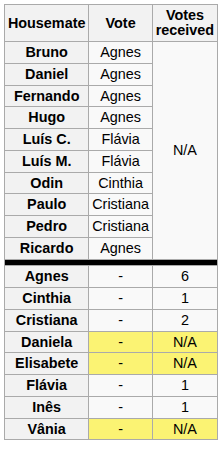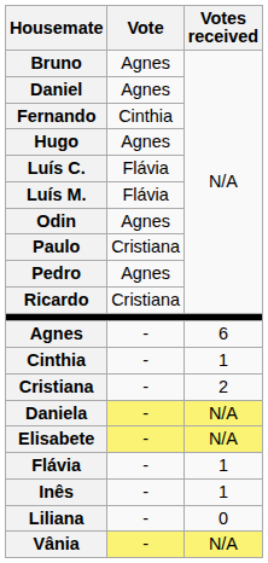Fernando | Vote: Agnes -> Cinthia
Odin | Vote: Cinthia -> Agnes
Pedro | Vote: Cristiana -> Agnes
Ricardo | Vote: Agnes -> Cristiana
+ row: Liliana | - | 0
